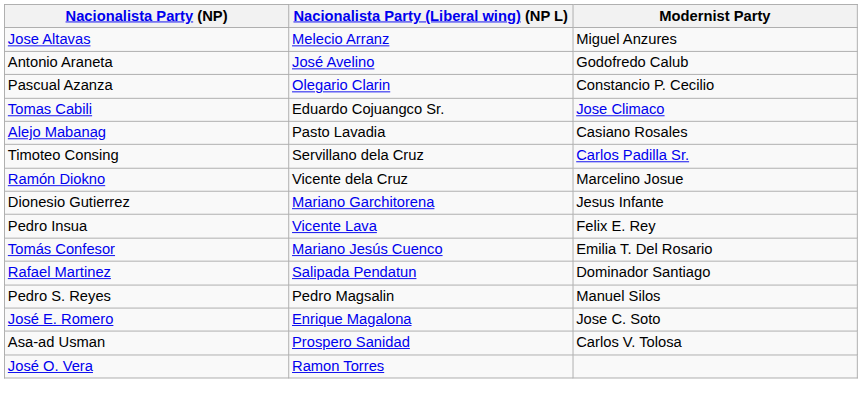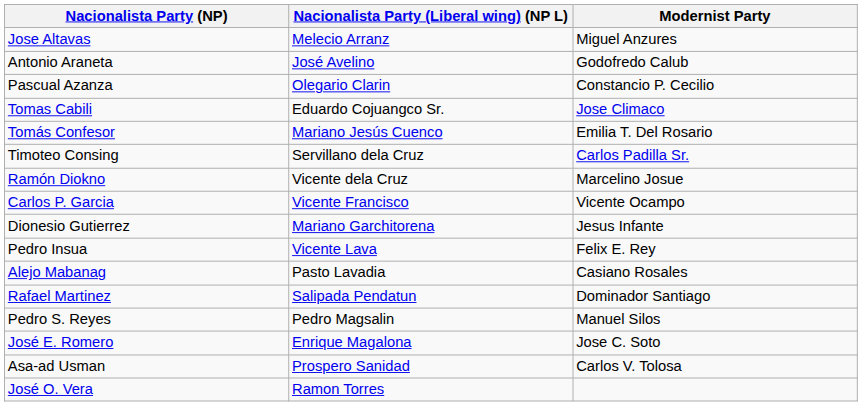rows swapped: Tomás Confesor <-> Alejo Mabanag
+ row: Carlos P. Garcia | Vicente Francisco | Vicente Ocampo
